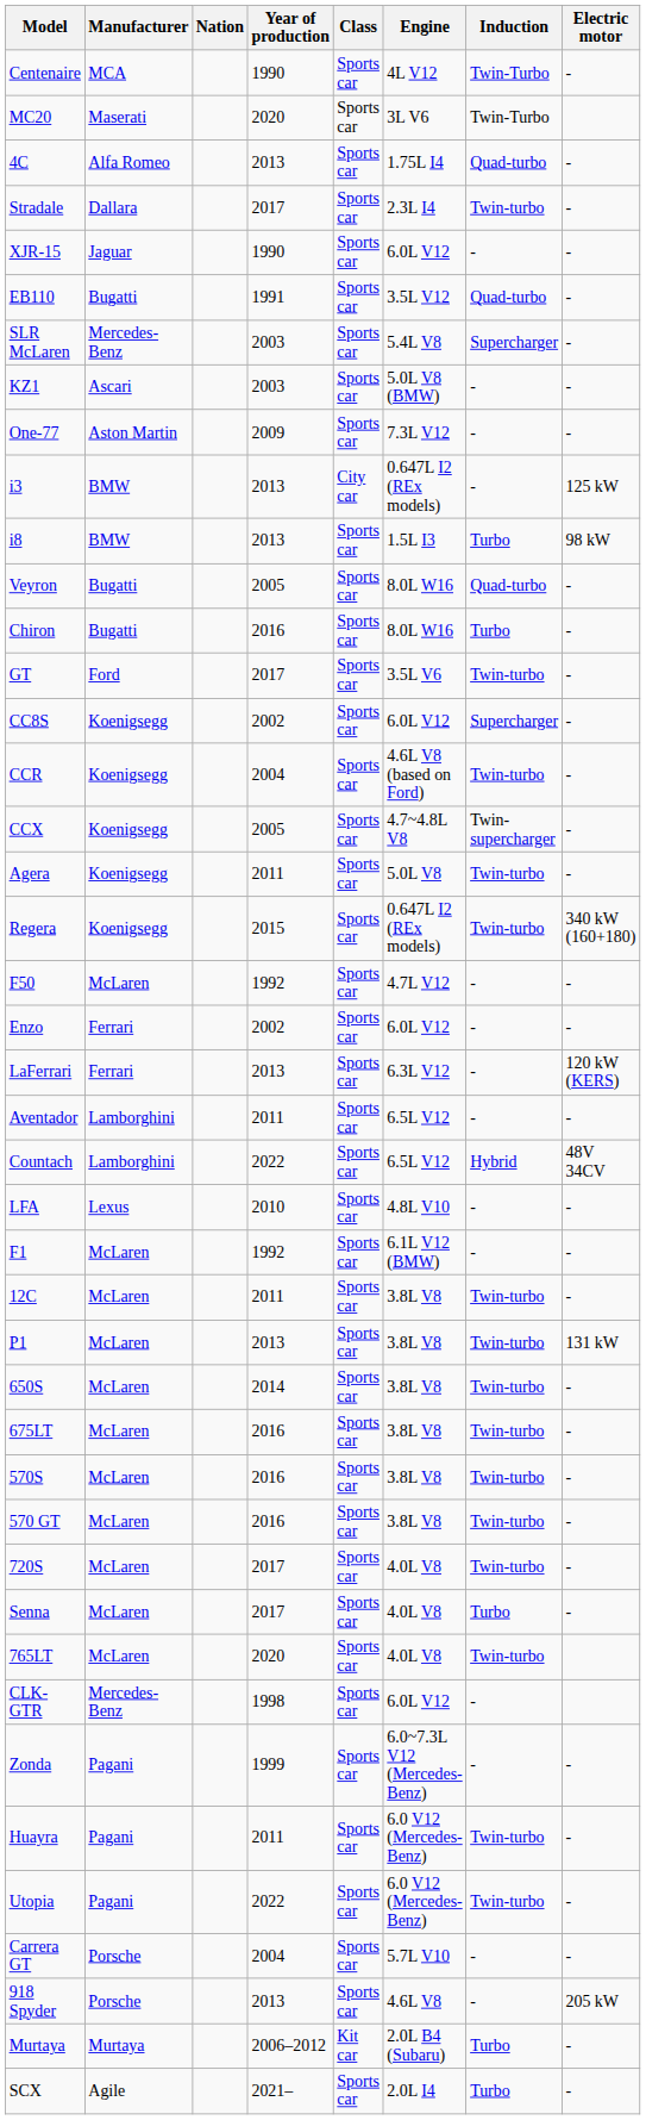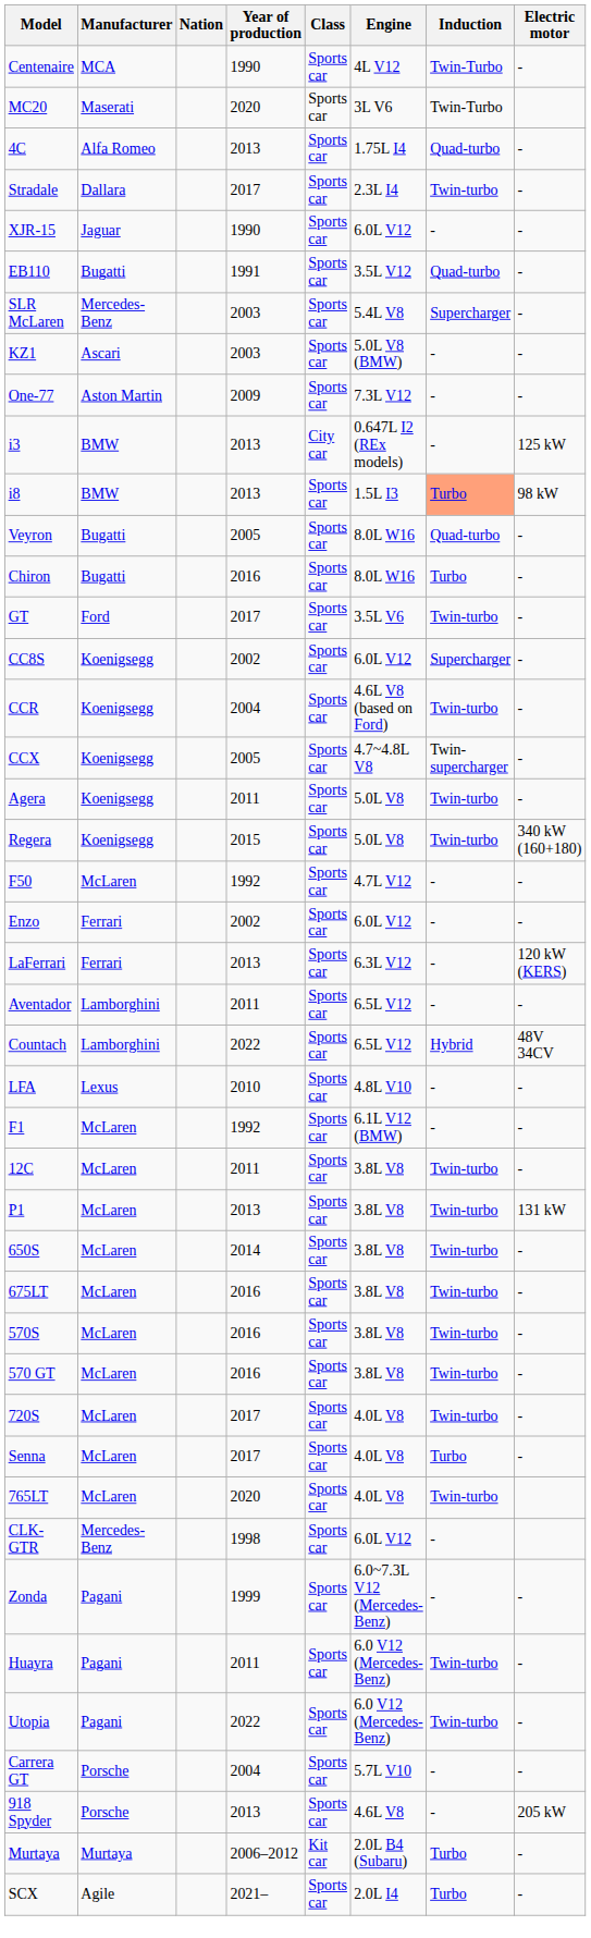i8 | Induction: no background -> lightsalmon background
Regera | Engine: 0.647L I2 (REx models) -> 5.0L V8
